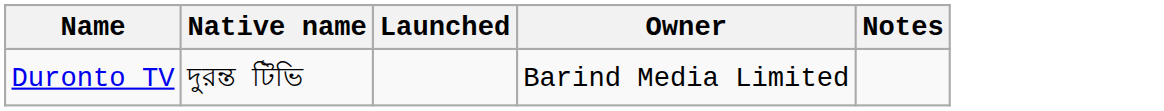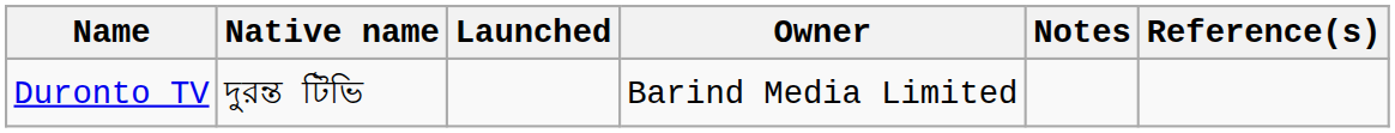+ column: Reference(s)
